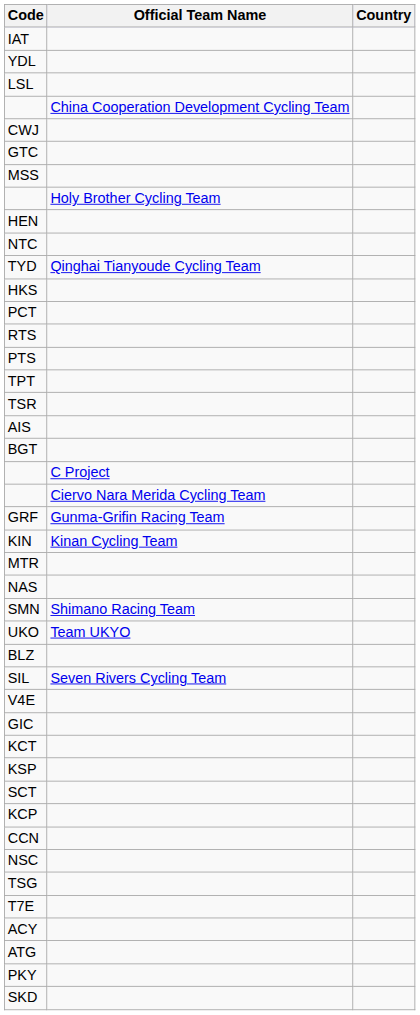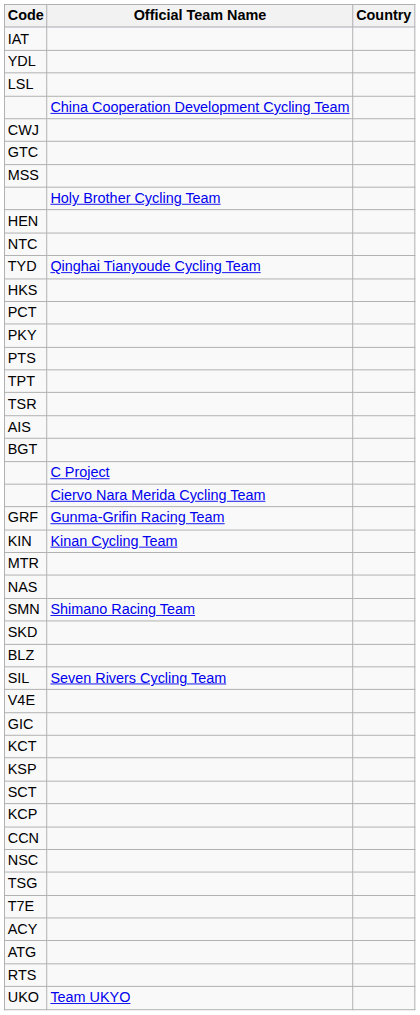rows swapped: PKY <-> RTS
rows swapped: UKO <-> SKD
